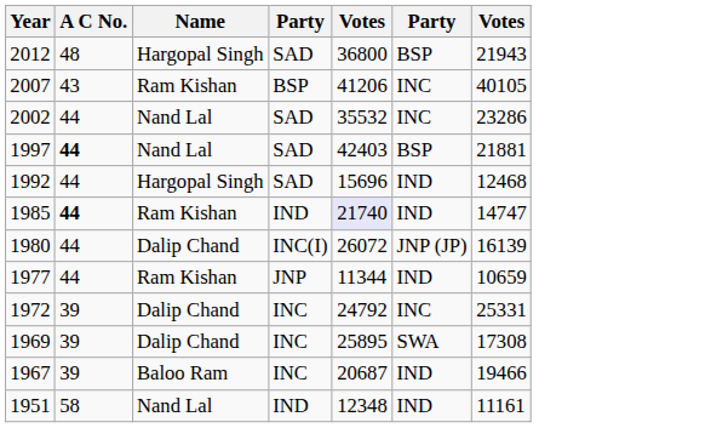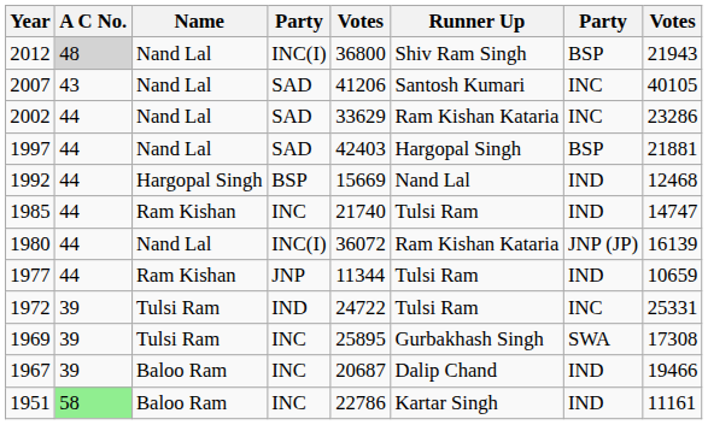+ column: Runner Up | Shiv Ram Singh | Santosh Kumari | Ram Kishan Kataria | Hargopal Singh | Nand Lal | Tulsi Ram | Ram Kishan Kataria | Tulsi Ram | Tulsi Ram | Gurbakhash Singh | Dalip Chand | Kartar Singh
2012 | A C No.: no background -> lightgrey background
2012 | Name: Hargopal Singh -> Nand Lal
2012 | column 4: SAD -> INC(I)
2007 | Name: Ram Kishan -> Nand Lal
2007 | column 4: BSP -> SAD
2002 | column 5: 35532 -> 33629
1997 | A C No.: bold -> normal
1992 | column 4: SAD -> BSP
1992 | column 5: 15696 -> 15669
1985 | A C No.: bold -> normal
1985 | column 4: IND -> INC
1985 | column 5: lavender background -> no background
1980 | Name: Dalip Chand -> Nand Lal
1980 | column 5: 26072 -> 36072
1972 | Name: Dalip Chand -> Tulsi Ram
1972 | column 4: INC -> IND
1972 | column 5: 24792 -> 24722
1969 | Name: Dalip Chand -> Tulsi Ram
1951 | A C No.: no background -> lightgreen background
1951 | Name: Nand Lal -> Baloo Ram
1951 | column 4: IND -> INC
1951 | column 5: 12348 -> 22786
